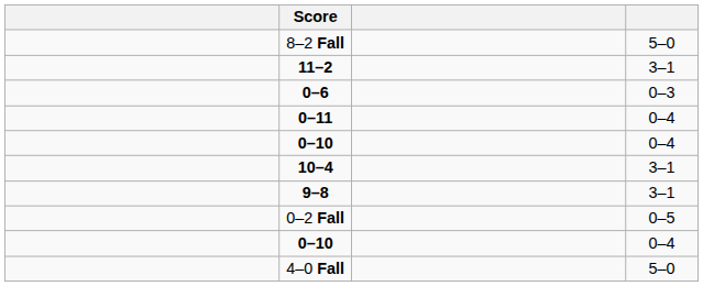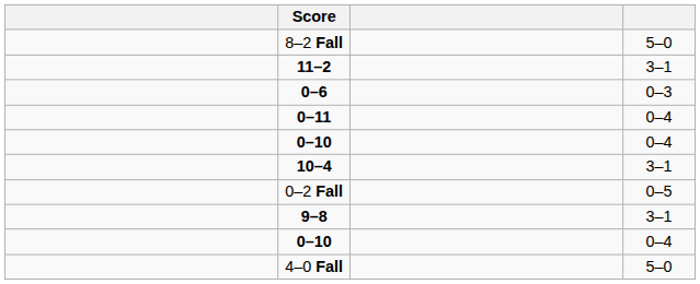rows swapped: 0–2 Fall <-> 9–8
